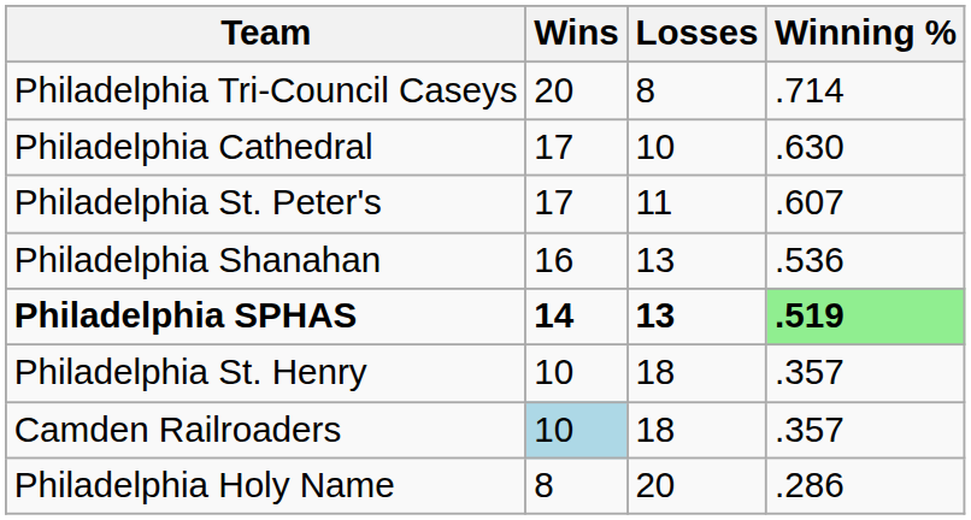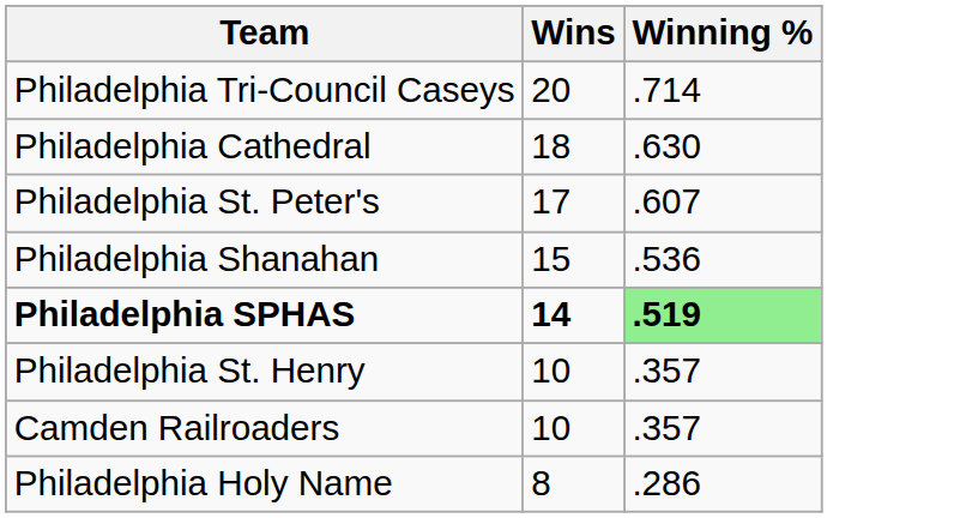- column: Losses | 8 | 10 | 11 | 13 | 13 | 18 | 18 | 20
Philadelphia Cathedral | Wins: 17 -> 18
Philadelphia Shanahan | Wins: 16 -> 15
Camden Railroaders | Wins: lightblue background -> no background
